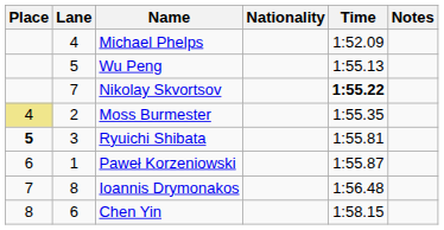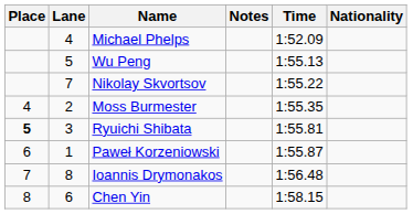columns swapped: Nationality <-> Notes
Nikolay Skvortsov | Time: bold -> normal
Moss Burmester | Place: khaki background -> no background
